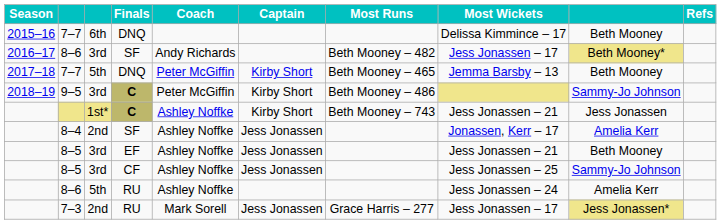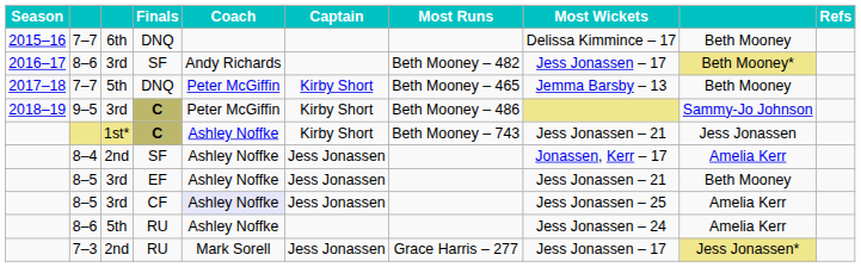8–5 / CF | Coach: no background -> lavender background
8–5 / CF | column 9: Sammy-Jo Johnson -> Amelia Kerr
